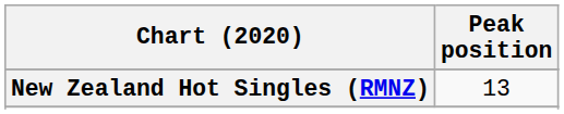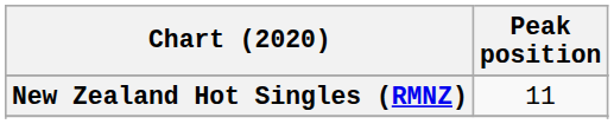New Zealand Hot Singles (RMNZ) | Peak position: 13 -> 11
